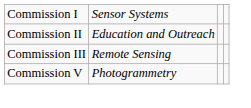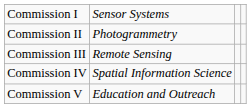Commission II | column 2: Education and Outreach -> Photogrammetry
+ row: Commission IV | Spatial Information Science
Commission V | column 2: Photogrammetry -> Education and Outreach
